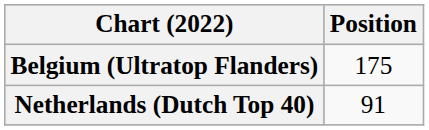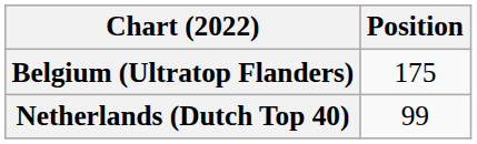Netherlands (Dutch Top 40) | Position: 91 -> 99
